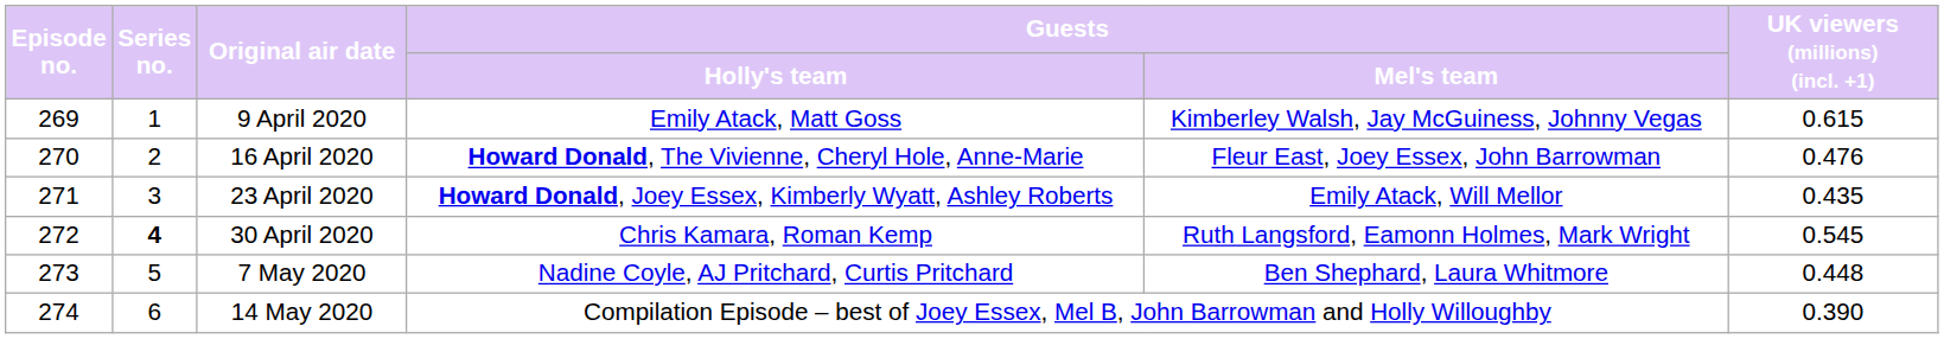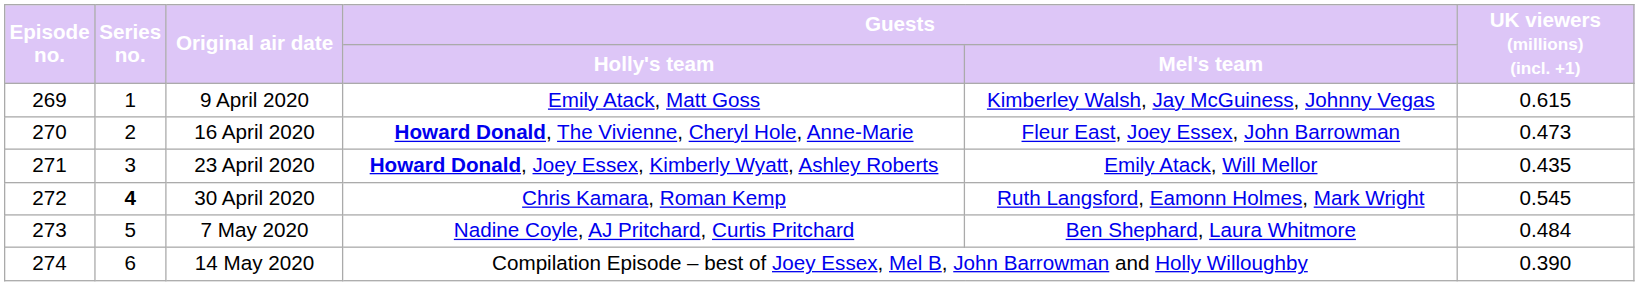16 April 2020 | UK viewers (millions) (incl. +1): 0.476 -> 0.473
7 May 2020 | UK viewers (millions) (incl. +1): 0.448 -> 0.484
